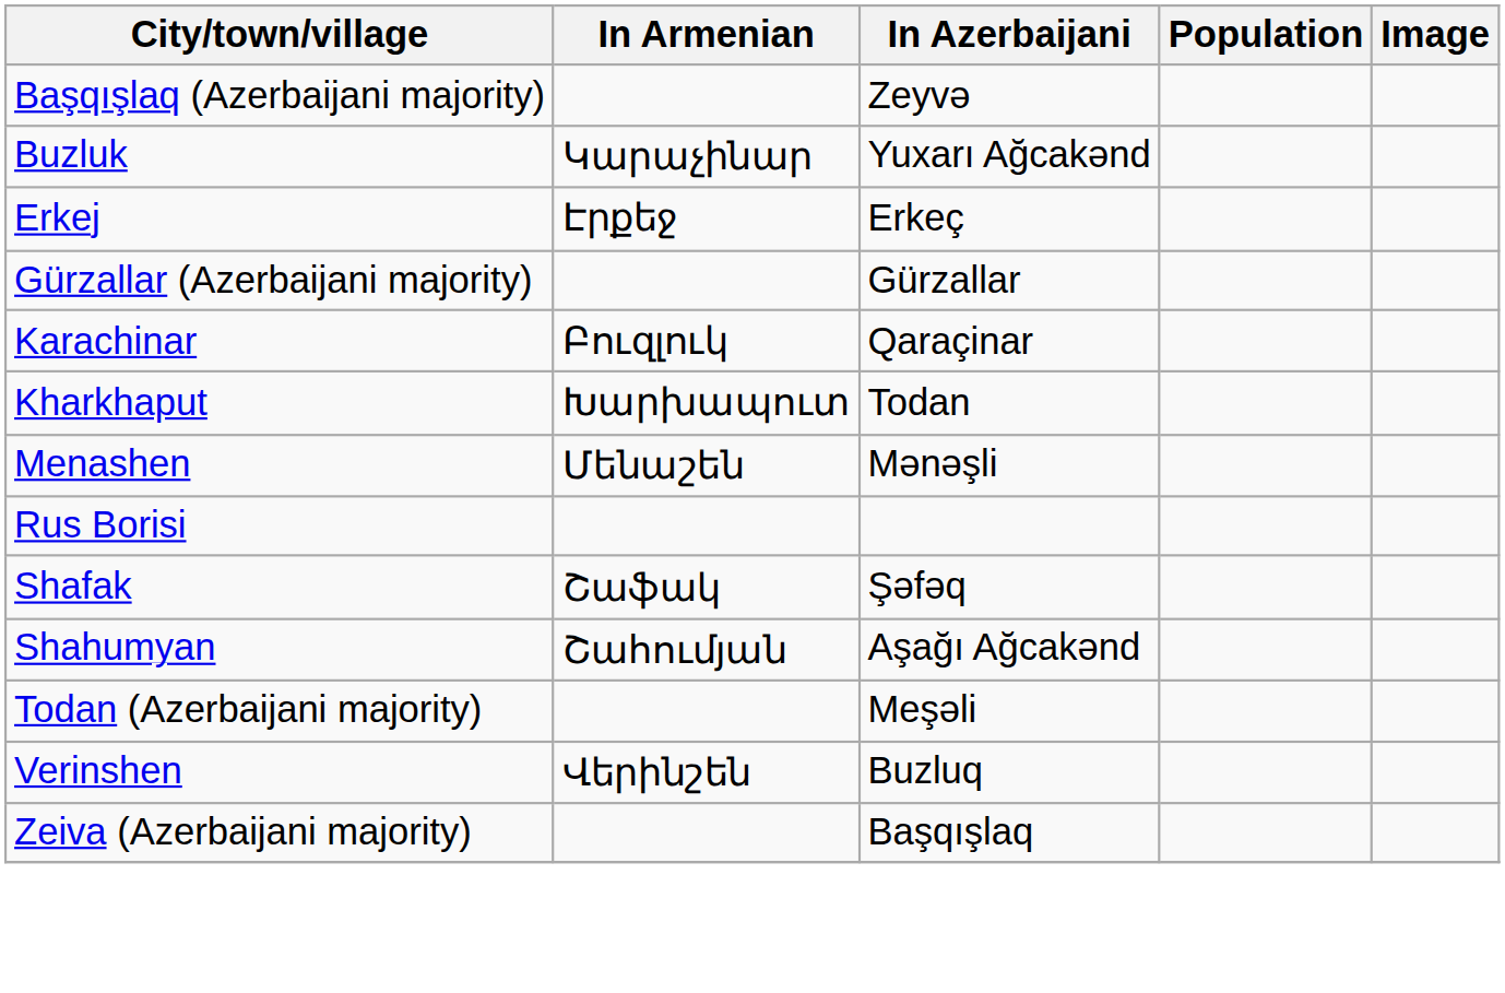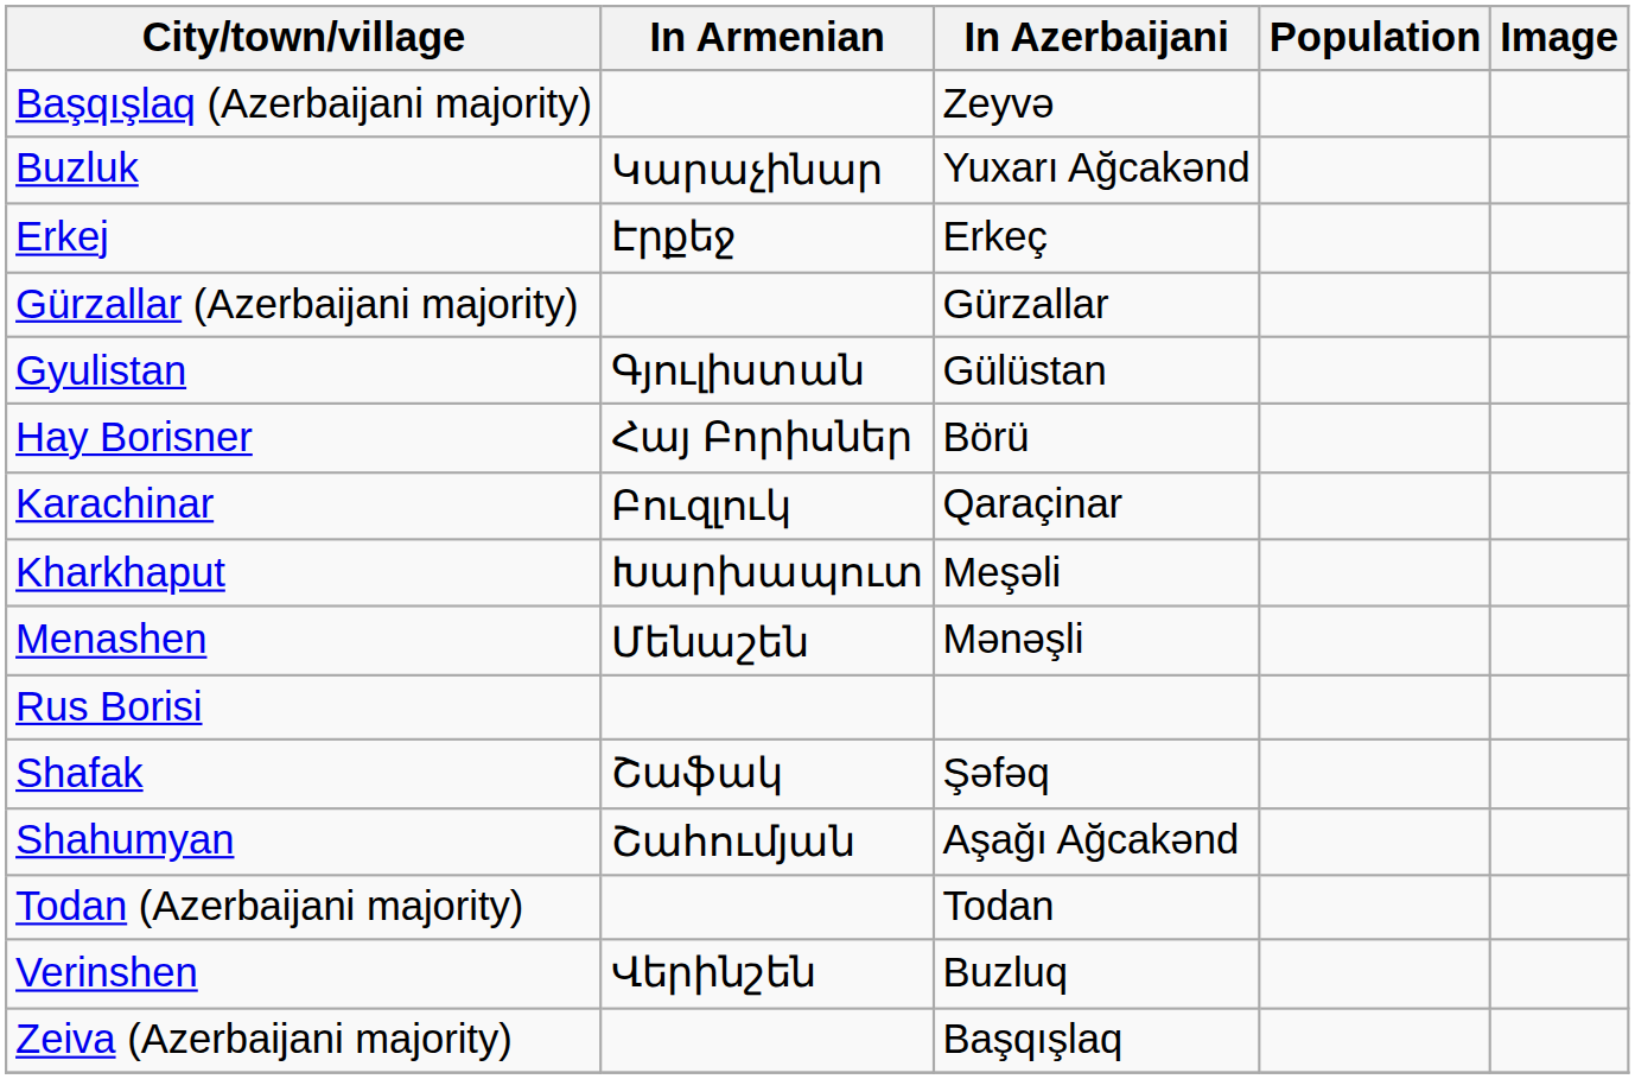+ row: Gyulistan | Գյուլիստան | Gülüstan
+ row: Hay Borisner | Հայ Բորիսներ | Börü
Kharkhaput | In Azerbaijani: Todan -> Meşəli
Todan (Azerbaijani majority) | In Azerbaijani: Meşəli -> Todan
